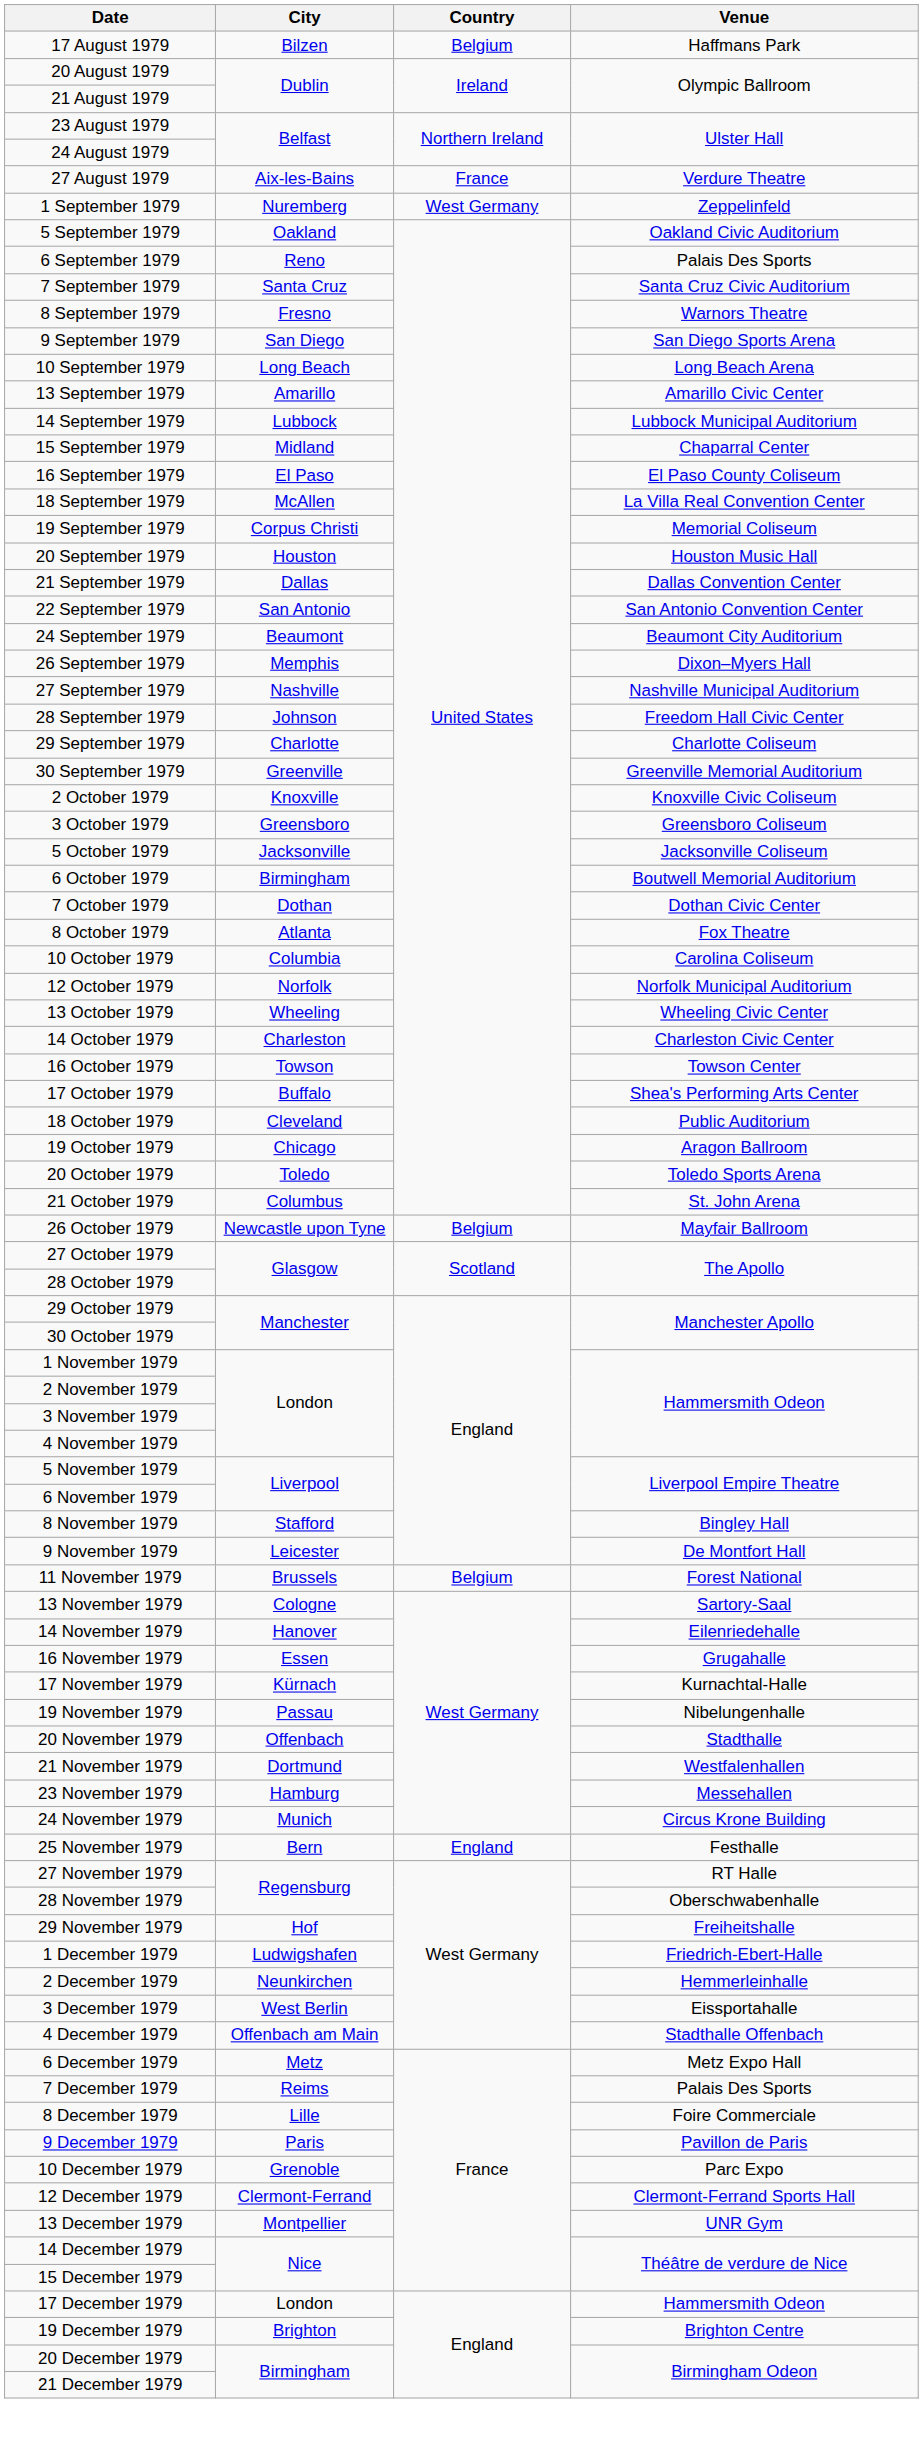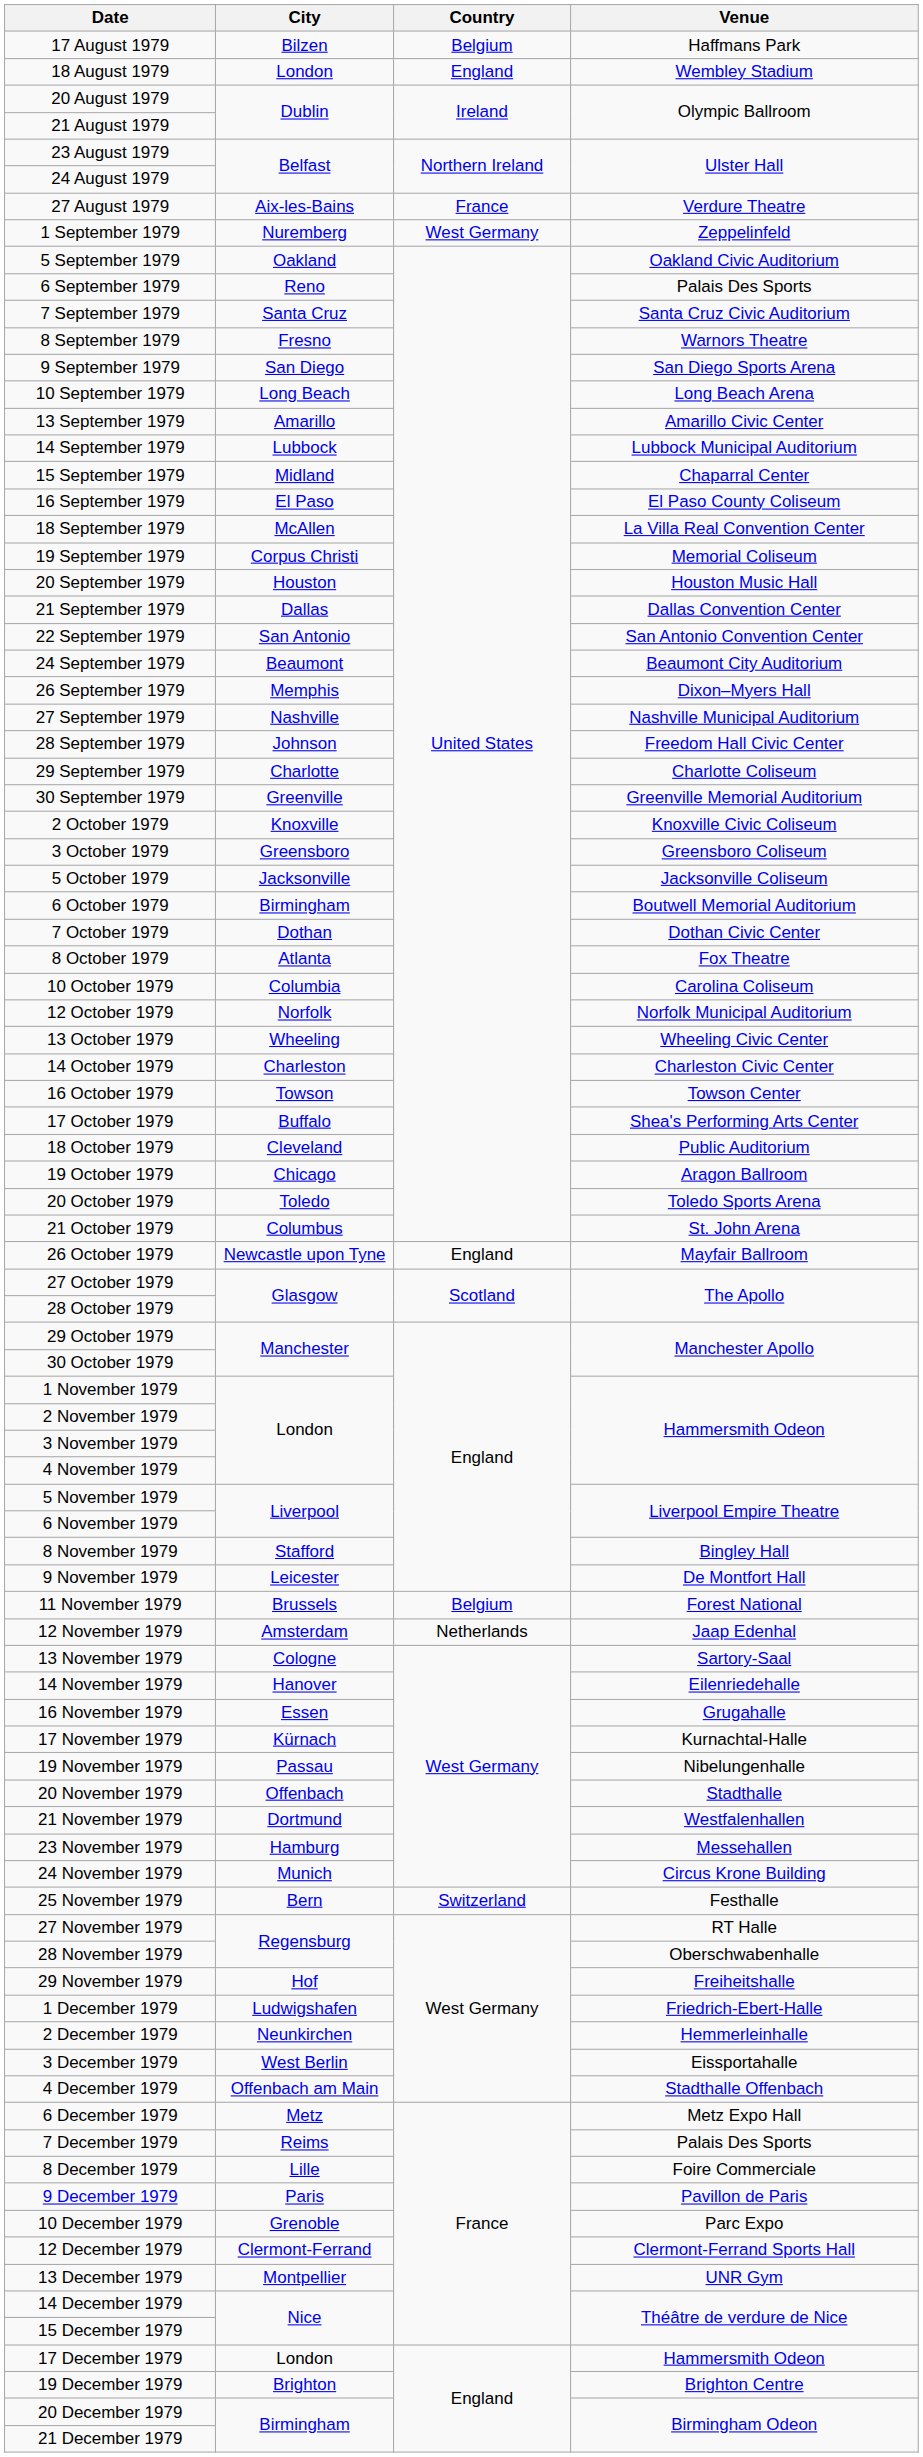+ row: 18 August 1979 | London | England | Wembley Stadium
26 October 1979 | Country: Belgium -> England
+ row: 12 November 1979 | Amsterdam | Netherlands | Jaap Edenhal
25 November 1979 | Country: England -> Switzerland
